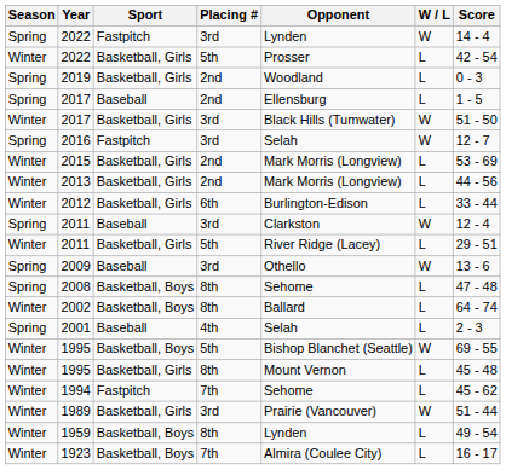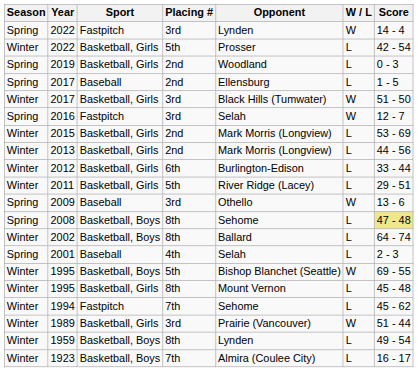- row: Spring | 2011 | Baseball | 3rd | Clarkston | W | 12 - 4
2008 | Score: no background -> khaki background
